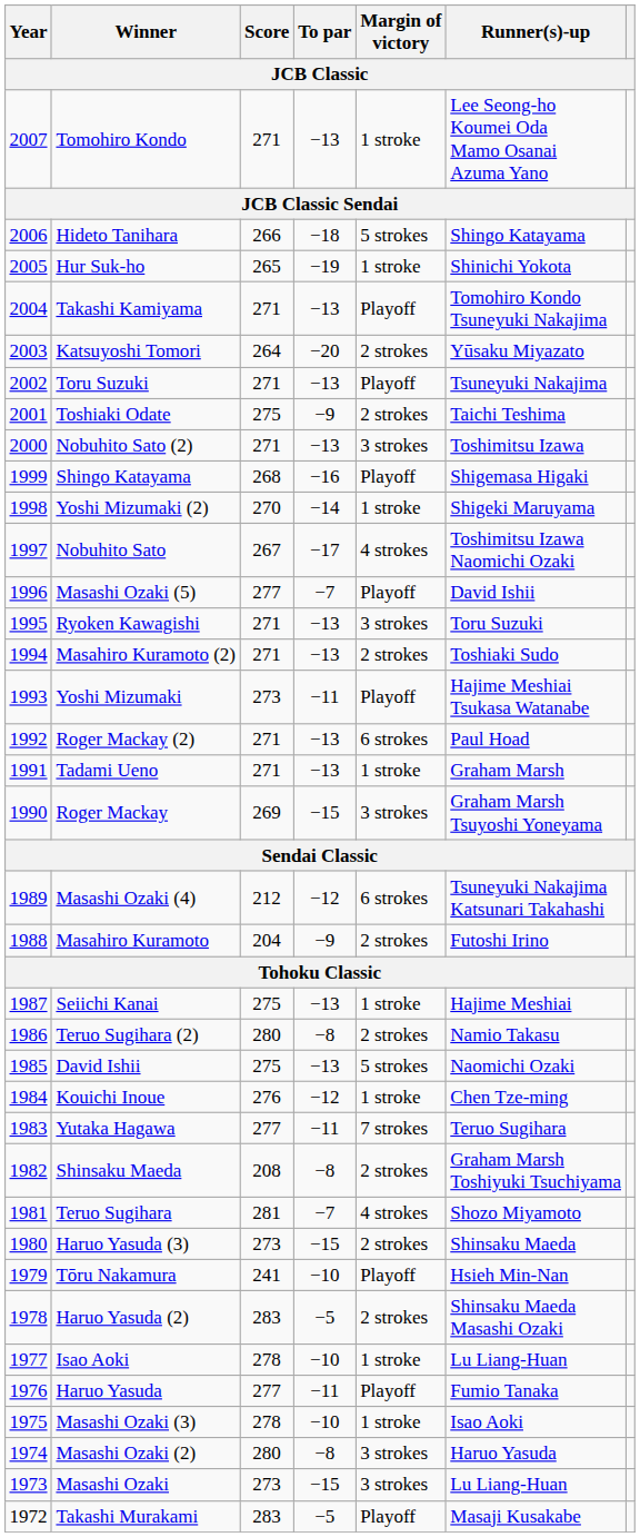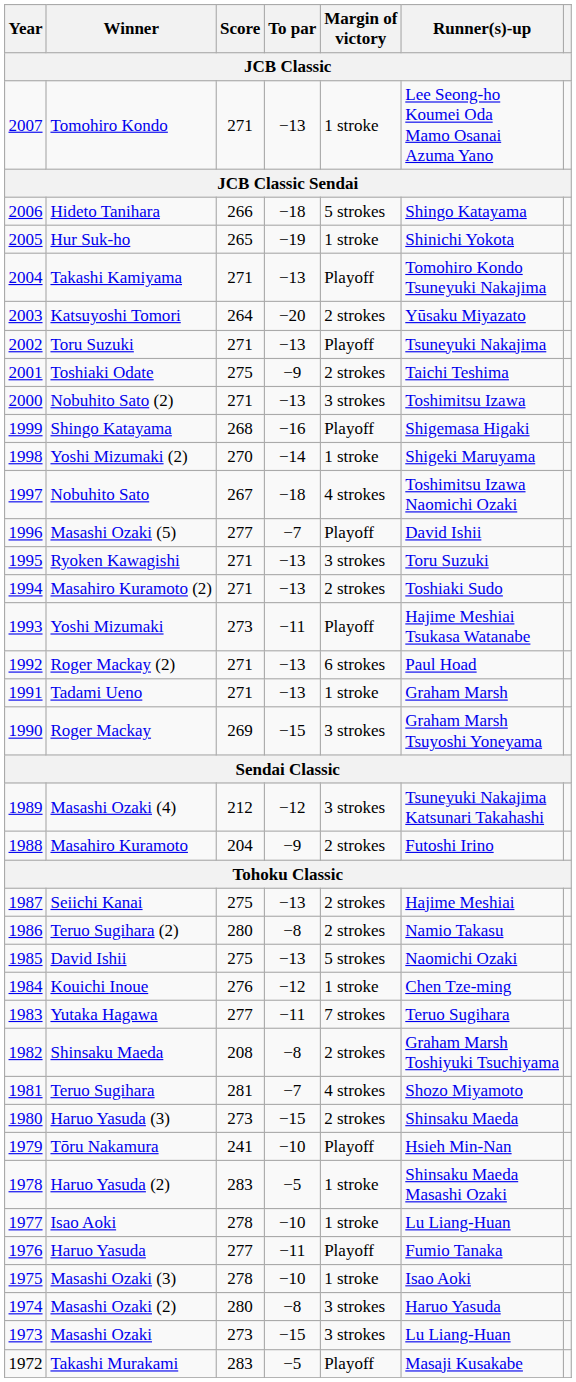Nobuhito Sato | To par: −17 -> −18
Masashi Ozaki (4) | Margin of victory: 6 strokes -> 3 strokes
Seiichi Kanai | Margin of victory: 1 stroke -> 2 strokes
Haruo Yasuda (2) | Margin of victory: 2 strokes -> 1 stroke
